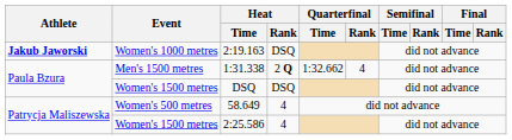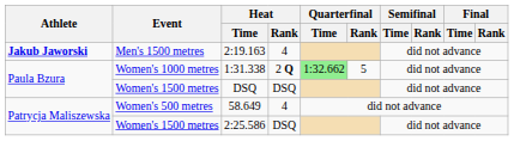2:19.163 | Event: Women's 1000 metres -> Men's 1500 metres
2:19.163 | Heat / Rank: DSQ -> 4
1:31.338 | Event: Men's 1500 metres -> Women's 1000 metres
1:31.338 | Quarterfinal / Time: no background -> lightgreen background
1:31.338 | Quarterfinal / Rank: 4 -> 5
2:25.586 | Heat / Rank: 4 -> DSQ
